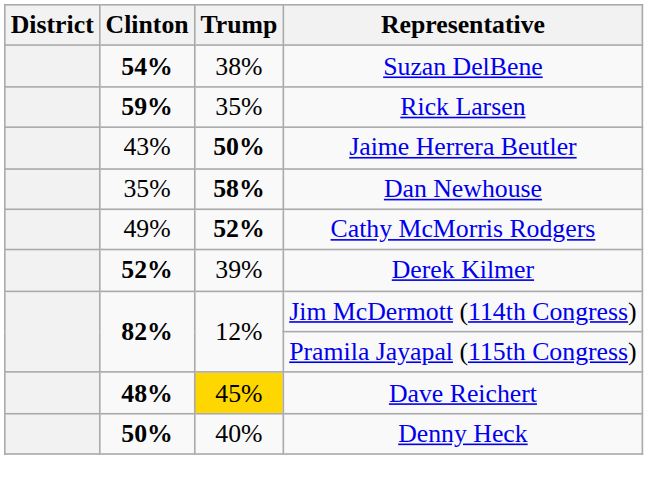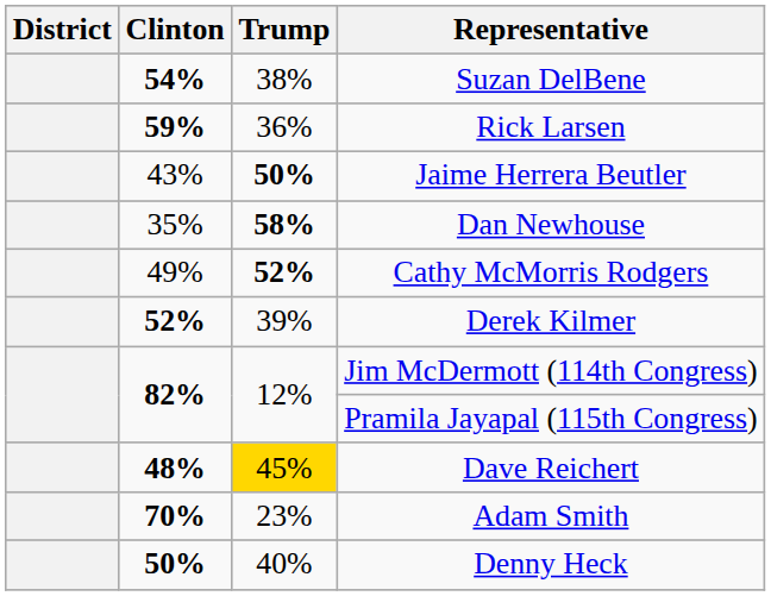Rick Larsen | Trump: 35% -> 36%
+ row: 70% | 23% | Adam Smith
